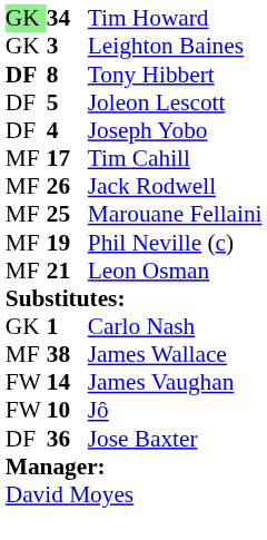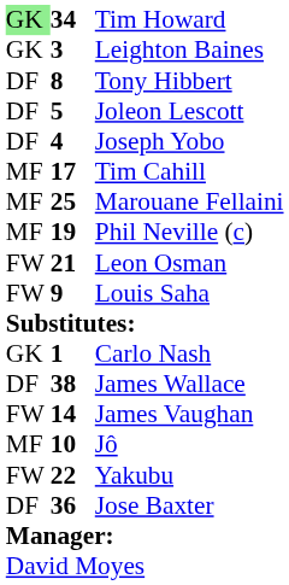Tony Hibbert | column 1: bold -> normal
- row: MF | 26 | Jack Rodwell
Leon Osman | column 1: MF -> FW
+ row: FW | 9 | Louis Saha
James Wallace | column 1: MF -> DF
Jô | column 1: FW -> MF
+ row: FW | 22 | Yakubu
